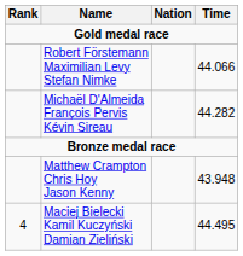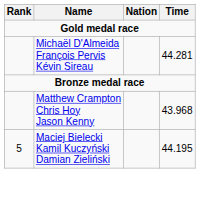- row: Robert Förstemann Maximilian Levy Stefan Nimke | 44.066
Michaël D'Almeida François Pervis Kévin Sireau | Time: 44.282 -> 44.281
Matthew Crampton Chris Hoy Jason Kenny | Time: 43.948 -> 43.968
Maciej Bielecki Kamil Kuczyński Damian Zieliński | Rank: 4 -> 5
Maciej Bielecki Kamil Kuczyński Damian Zieliński | Time: 44.495 -> 44.195
